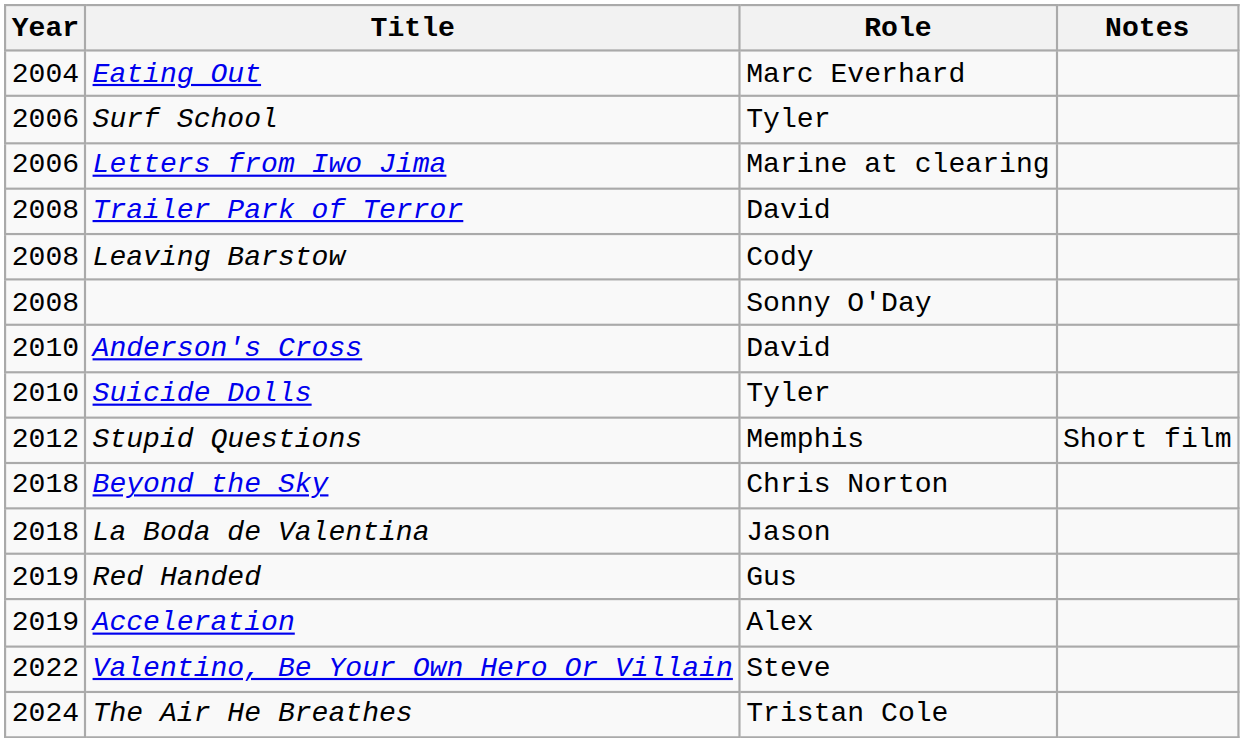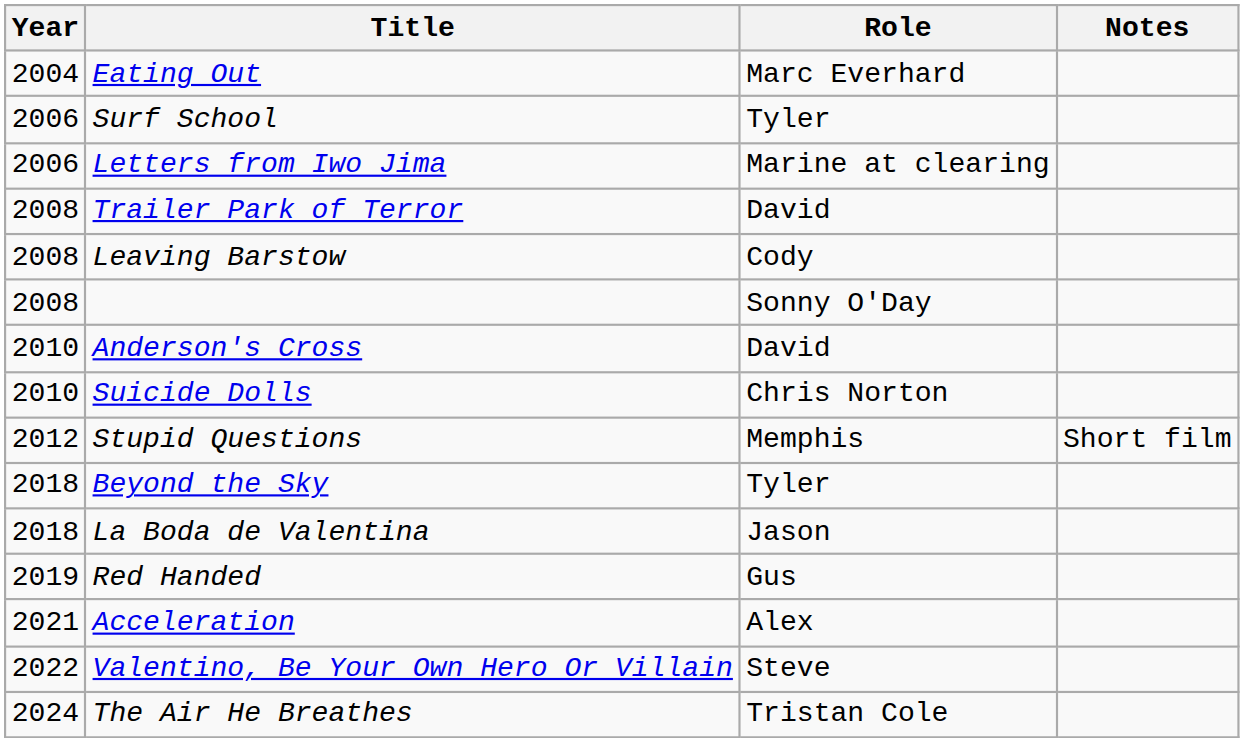Suicide Dolls | Role: Tyler -> Chris Norton
Beyond the Sky | Role: Chris Norton -> Tyler
Acceleration | Year: 2019 -> 2021
